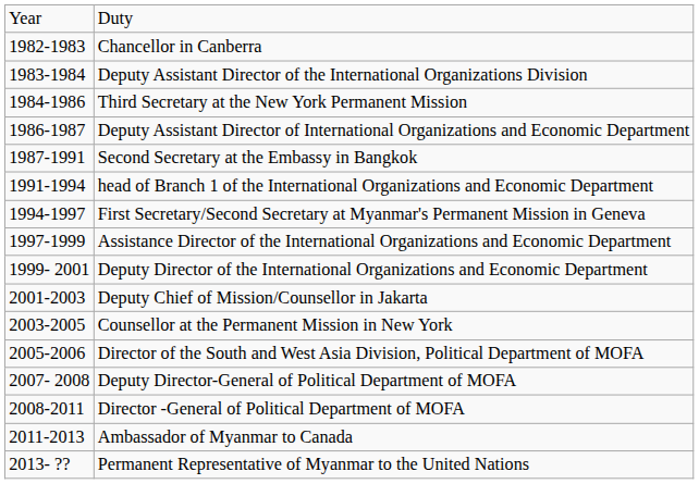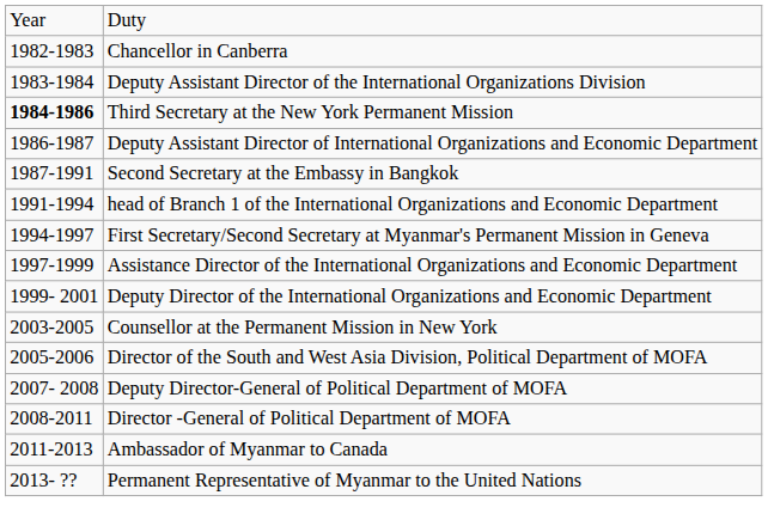Third Secretary at the New York Permanent Mission | column 1: normal -> bold
- row: 2001-2003 | Deputy Chief of Mission/Counsellor in Jakarta
